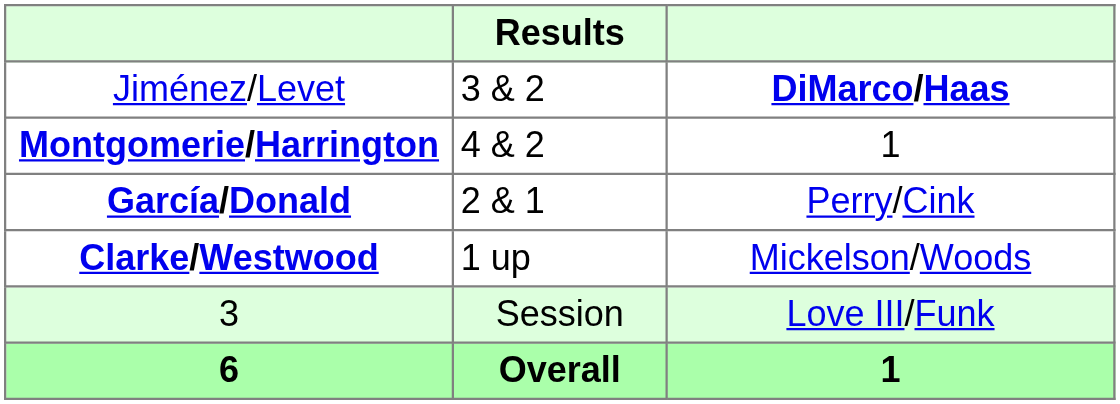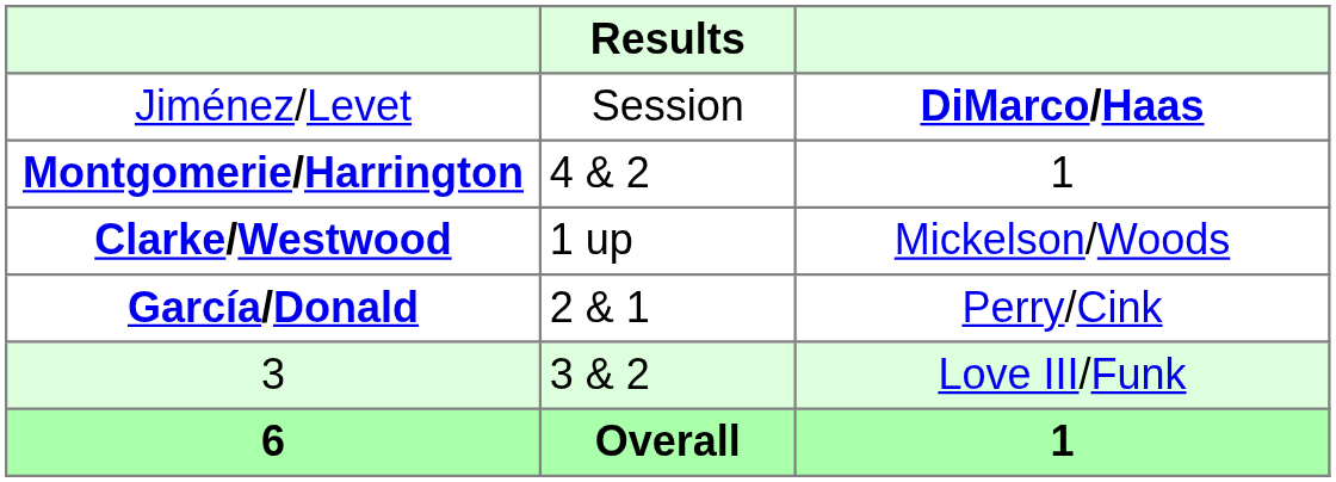Jiménez/Levet | Results: 3 & 2 -> Session
rows swapped: Clarke/Westwood <-> García/Donald
3 | Results: Session -> 3 & 2
